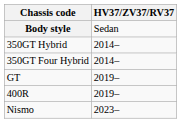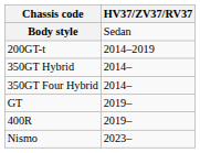+ row: 200GT-t | 2014–2019
